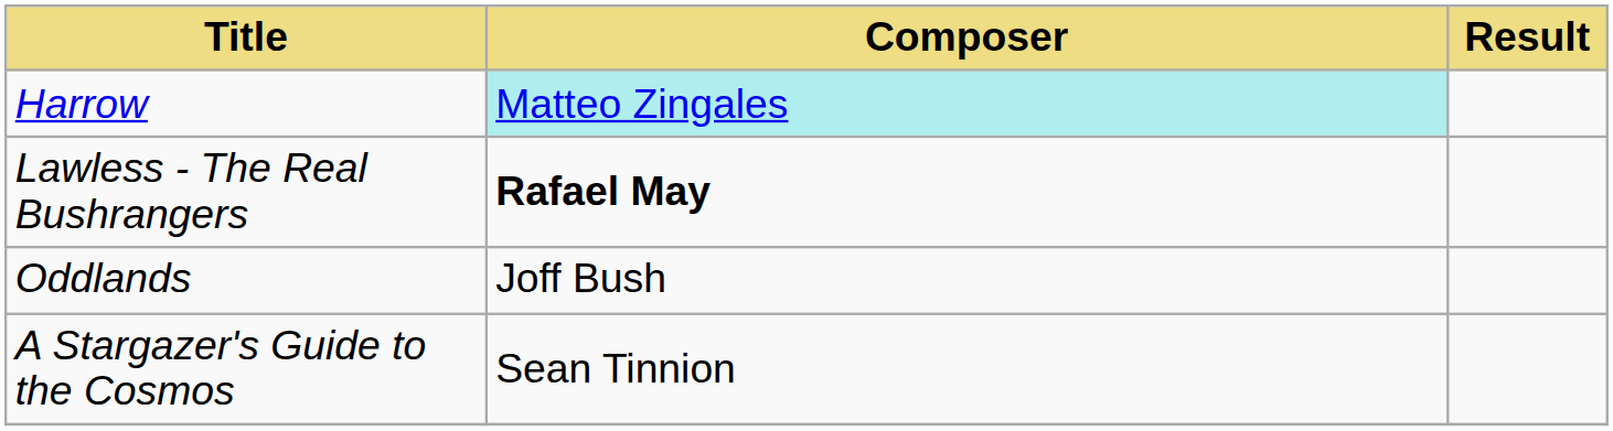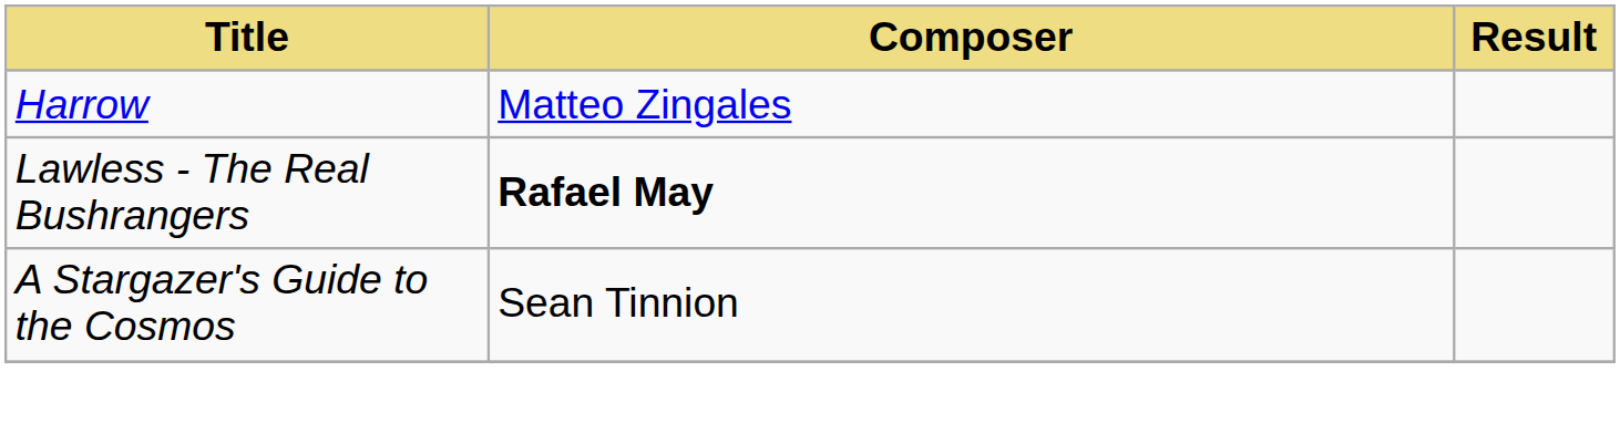Harrow | Composer: paleturquoise background -> no background
- row: Oddlands | Joff Bush
